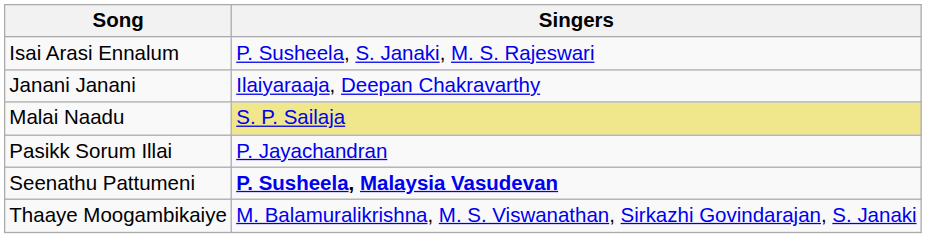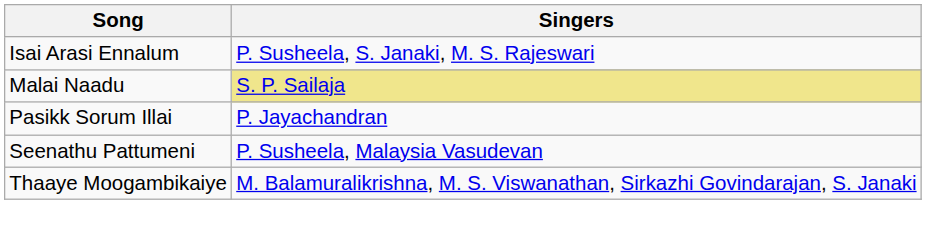- row: Janani Janani | Ilaiyaraaja, Deepan Chakravarthy
Seenathu Pattumeni | Singers: bold -> normal
